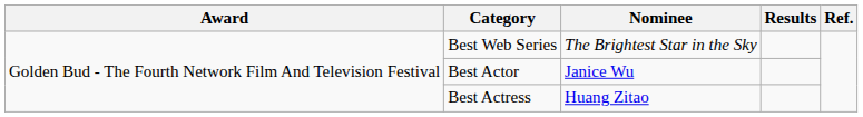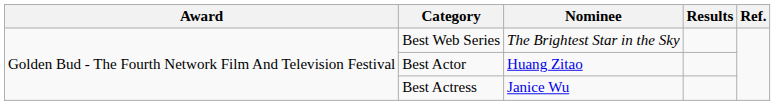Best Actor | Nominee: Janice Wu -> Huang Zitao
Best Actress | Nominee: Huang Zitao -> Janice Wu
